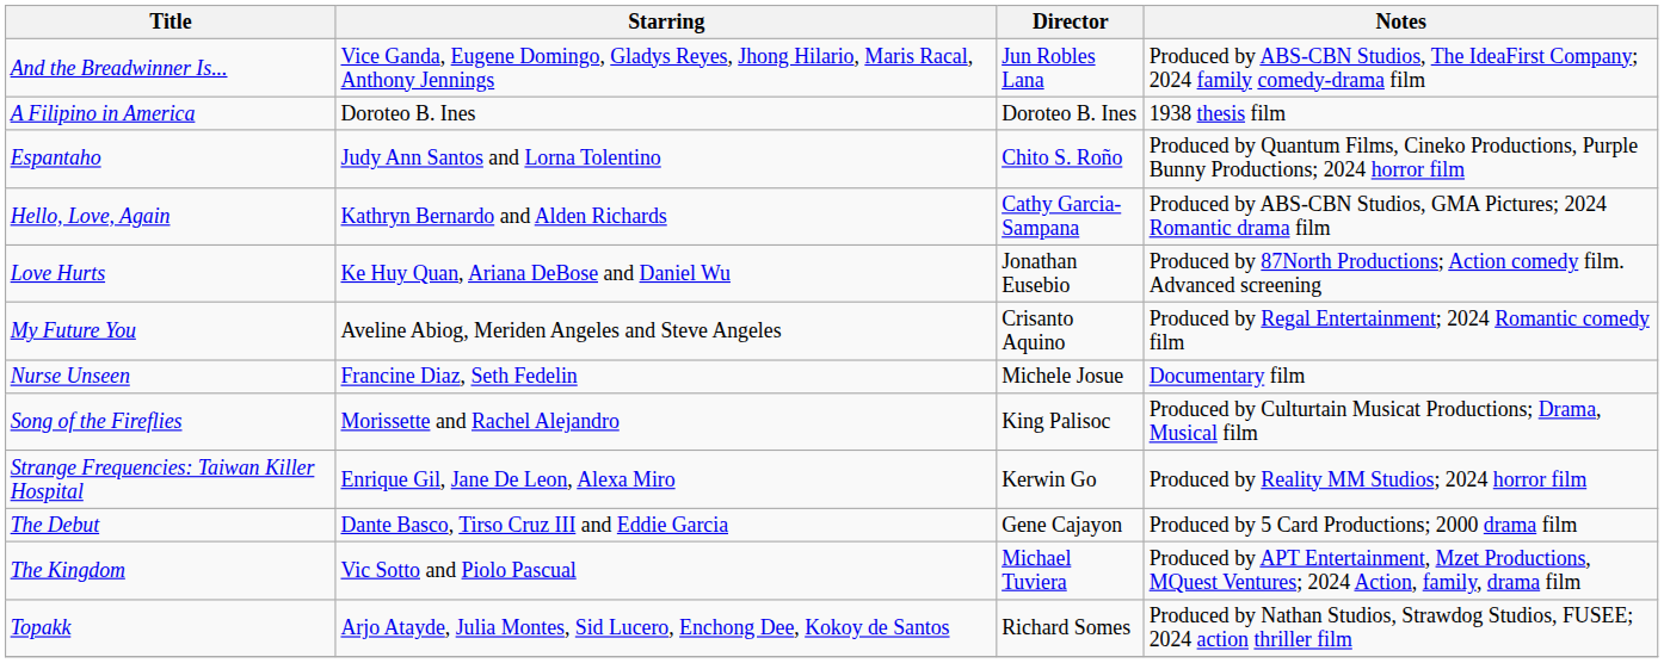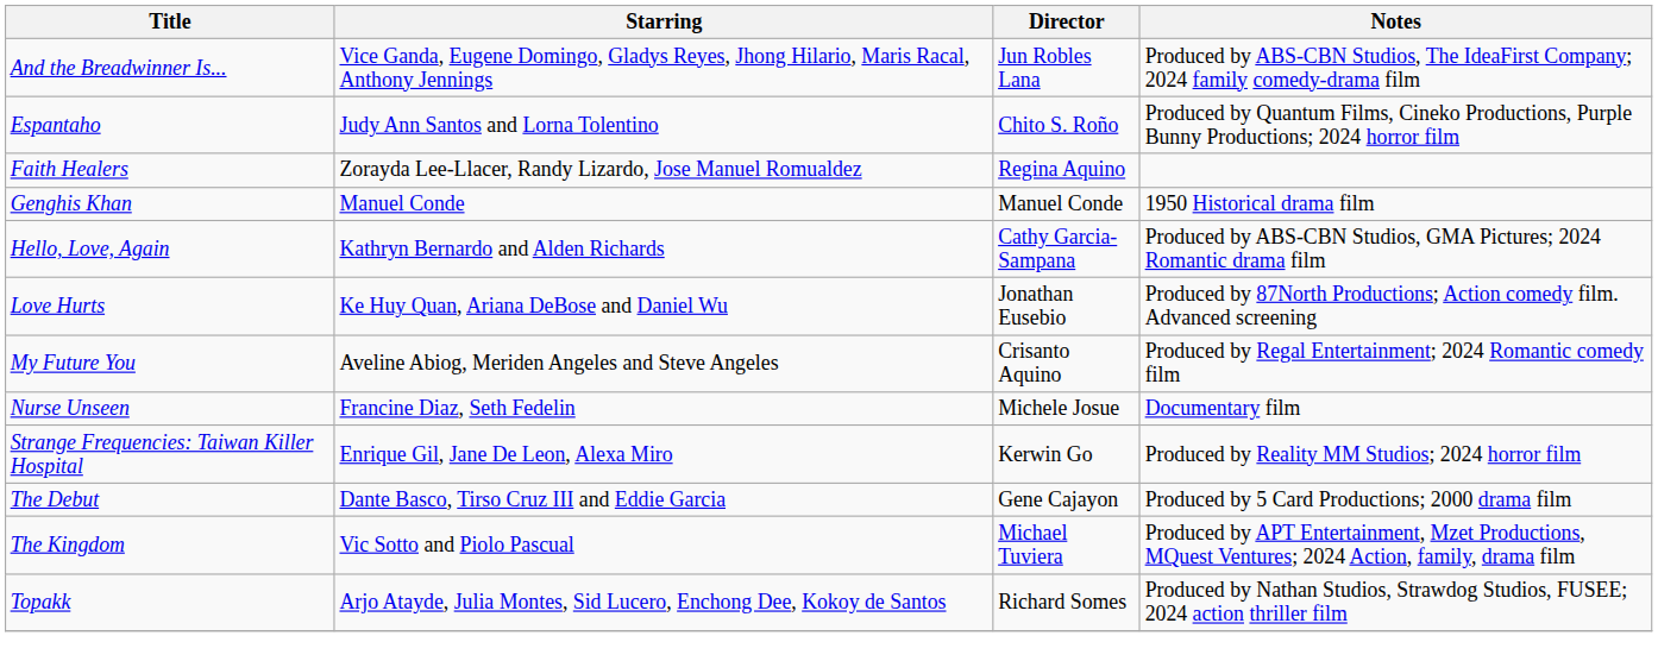- row: A Filipino in America | Doroteo B. Ines | Doroteo B. Ines | 1938 thesis film
+ row: Faith Healers | Zorayda Lee-Llacer, Randy Lizardo, Jose Manuel Romualdez | Regina Aquino
+ row: Genghis Khan | Manuel Conde | Manuel Conde | 1950 Historical drama film
- row: Song of the Fireflies | Morissette and Rachel Alejandro | King Palisoc | Produced by Culturtain Musicat Productions; Drama, Musical film
